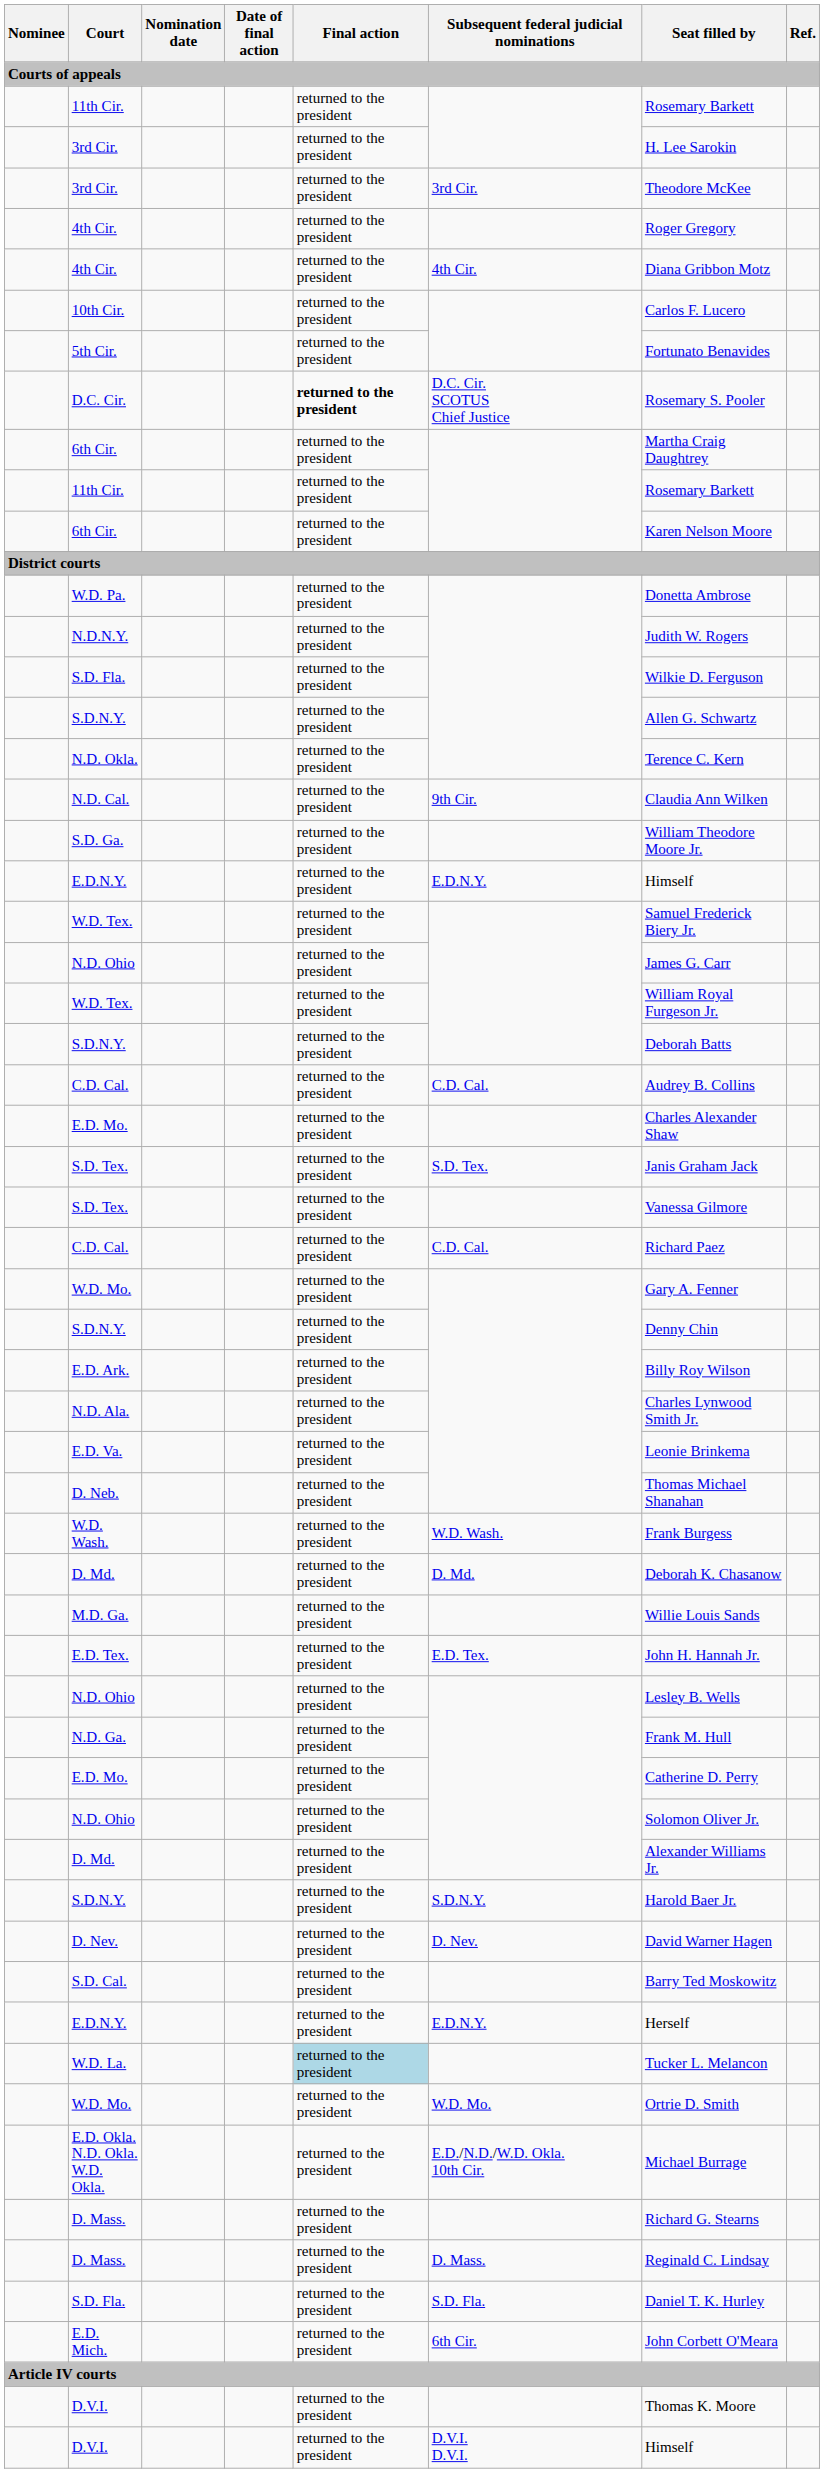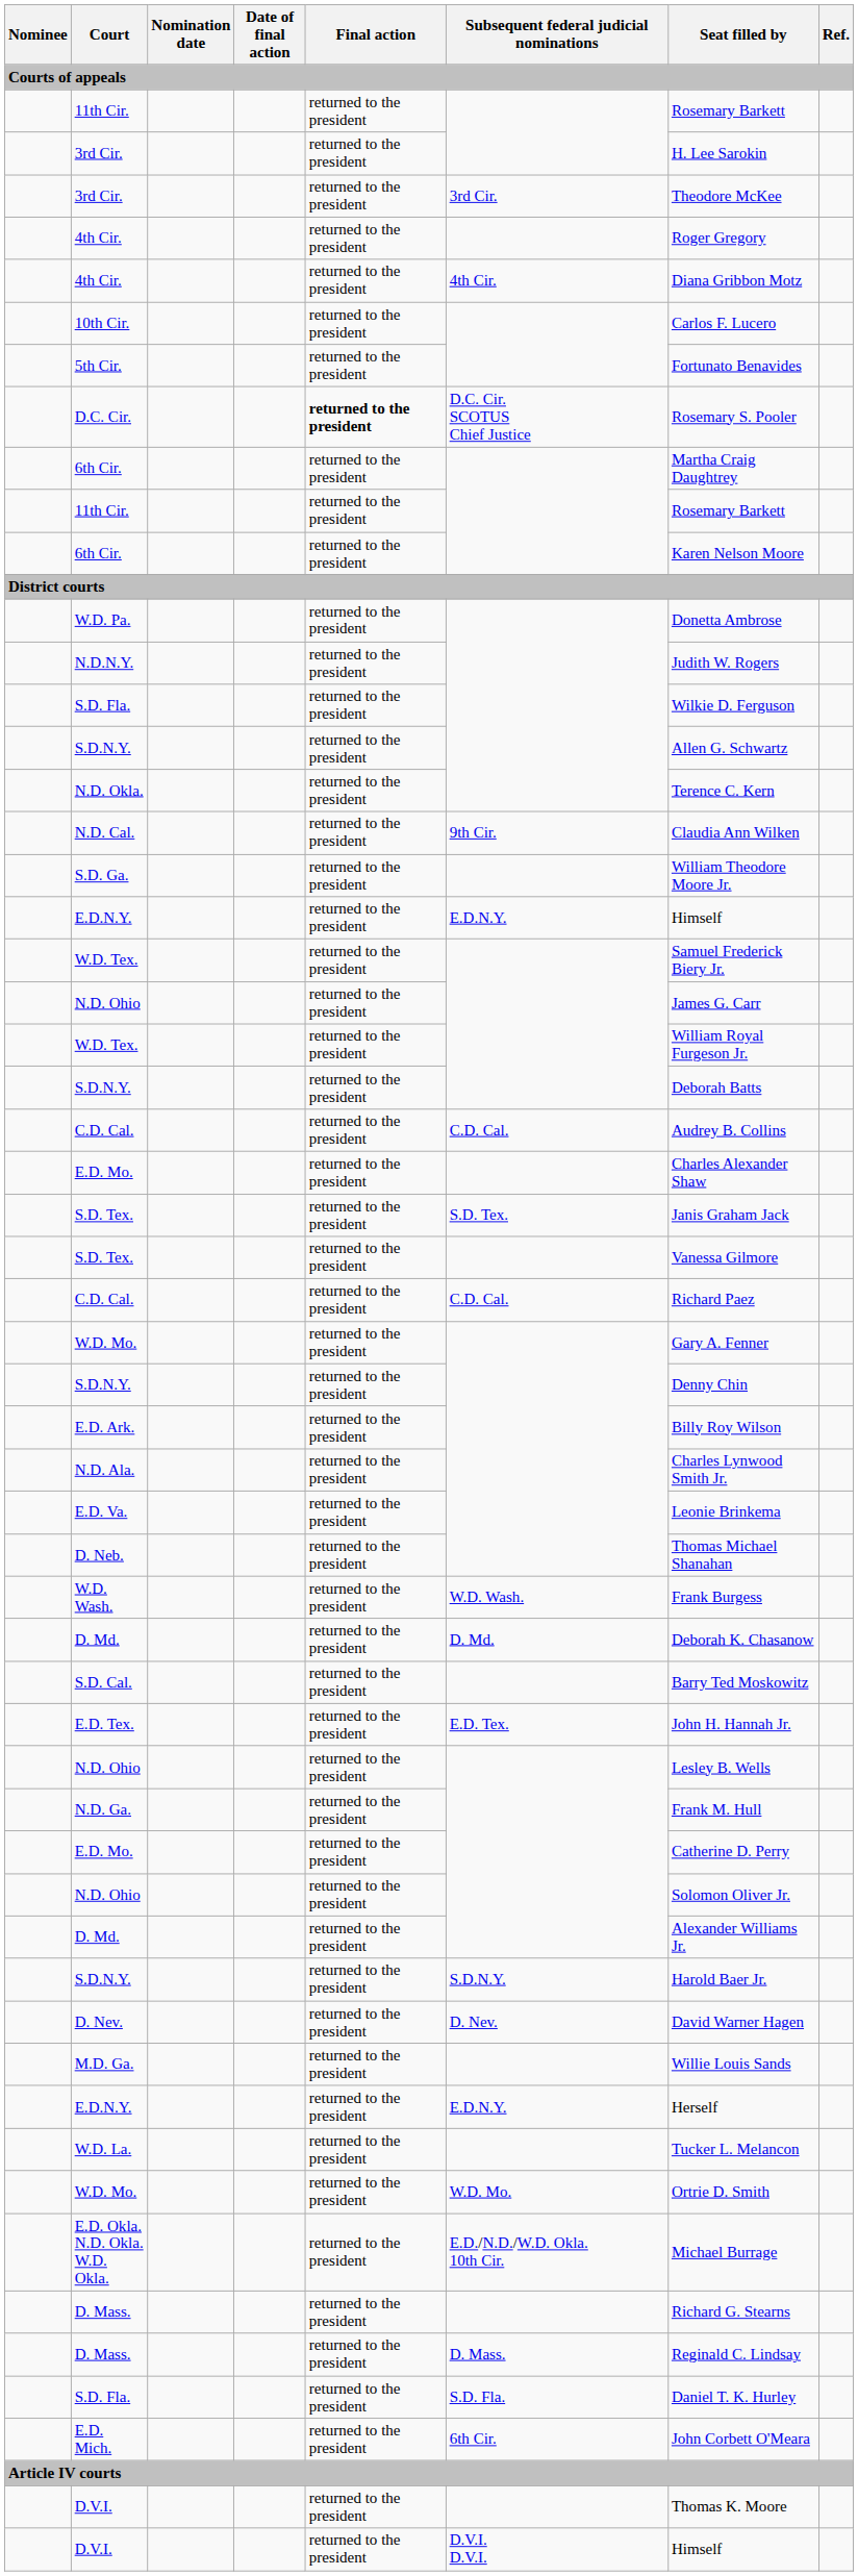rows swapped: S.D. Cal. <-> M.D. Ga.
W.D. La. | Final action: lightblue background -> no background
